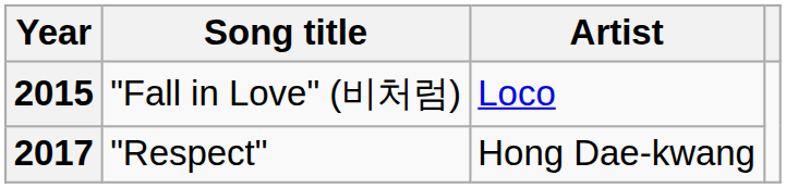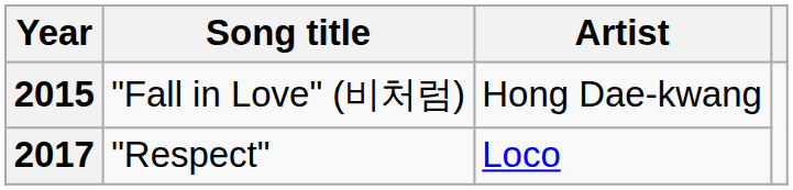2015 | Artist: Loco -> Hong Dae-kwang
2017 | Artist: Hong Dae-kwang -> Loco
